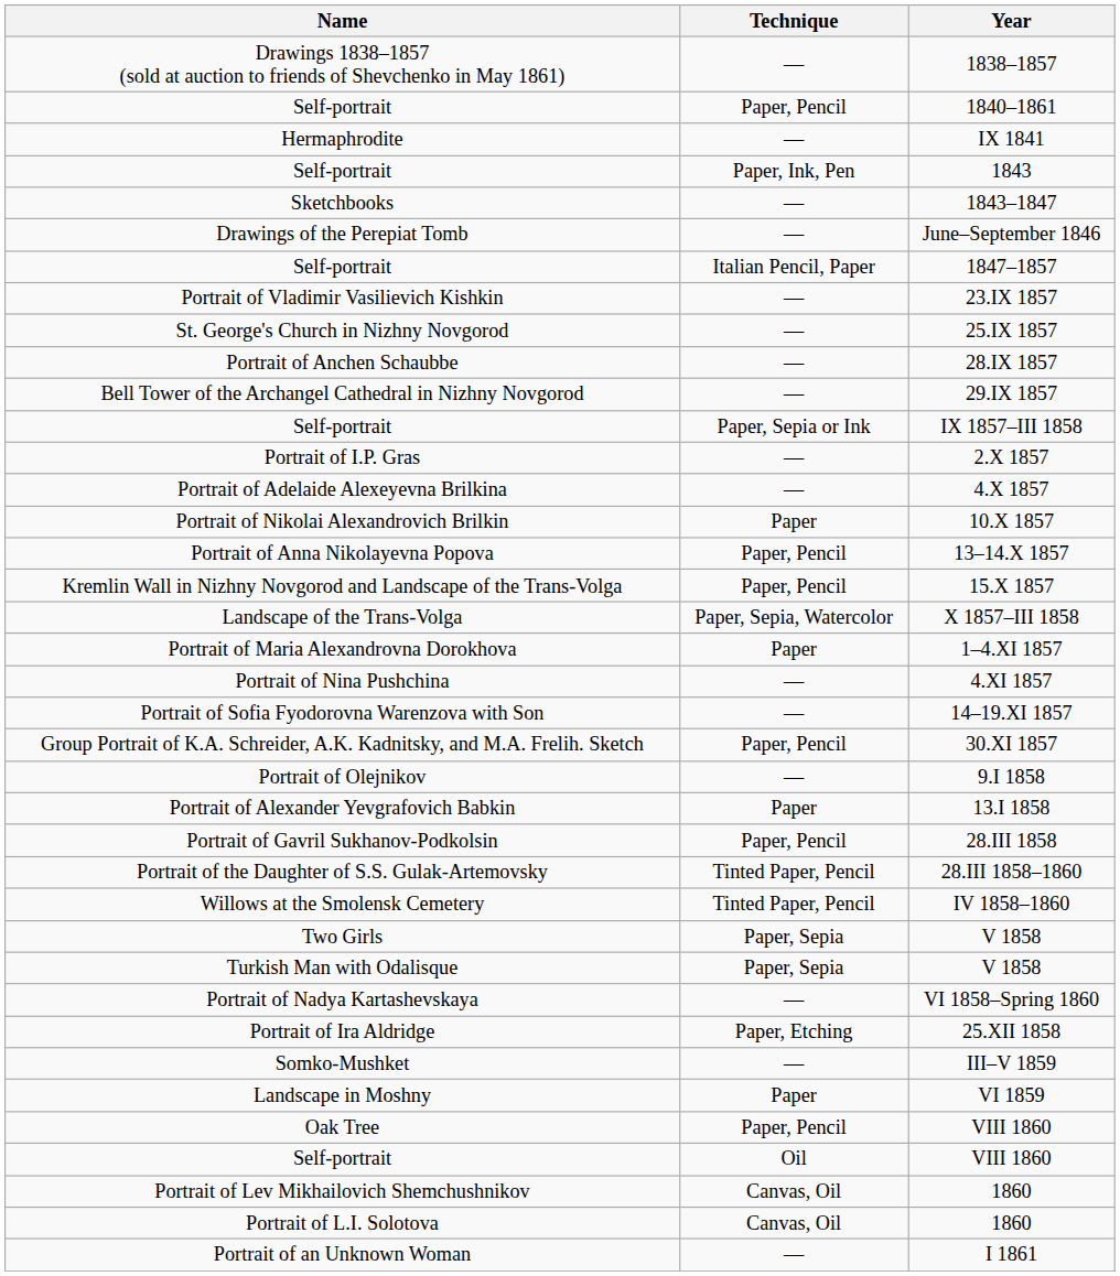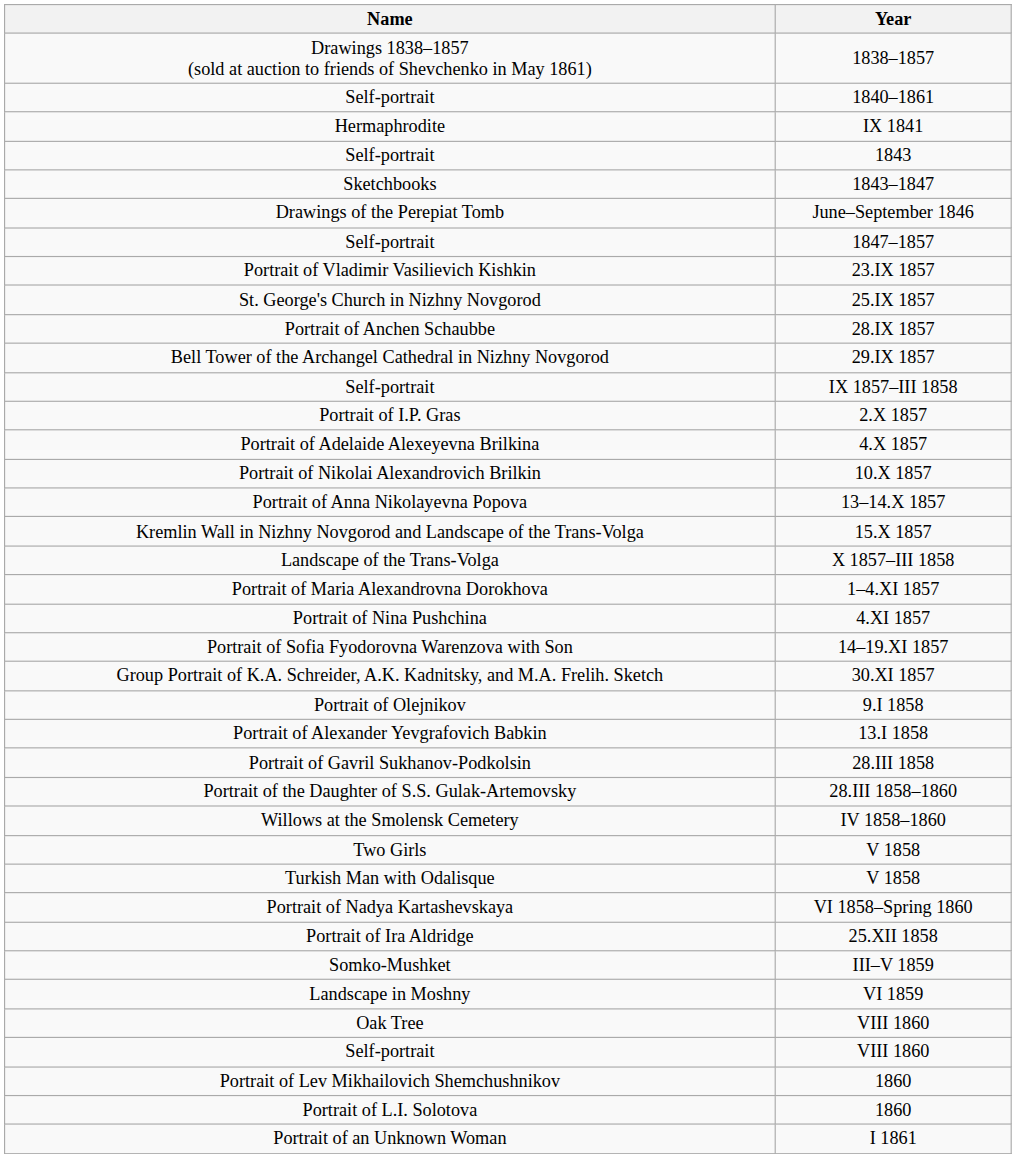- column: Technique | — | Paper, Pencil | — | Paper, Ink, Pen | — | — | Italian Pencil, Paper | — | — | — | — | Paper, Sepia or Ink | — | — | Paper | Paper, Pencil | Paper, Pencil | Paper, Sepia, Watercolor | Paper | — | — | Paper, Pencil | — | Paper | Paper, Pencil | Tinted Paper, Pencil | Tinted Paper, Pencil | Paper, Sepia | Paper, Sepia | — | Paper, Etching | — | Paper | Paper, Pencil | Oil | Canvas, Oil | Canvas, Oil | —
